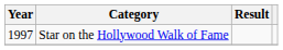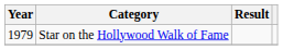Star on the Hollywood Walk of Fame | Year: 1997 -> 1979
